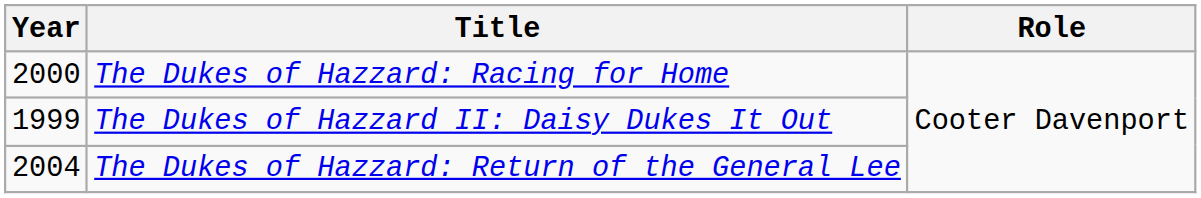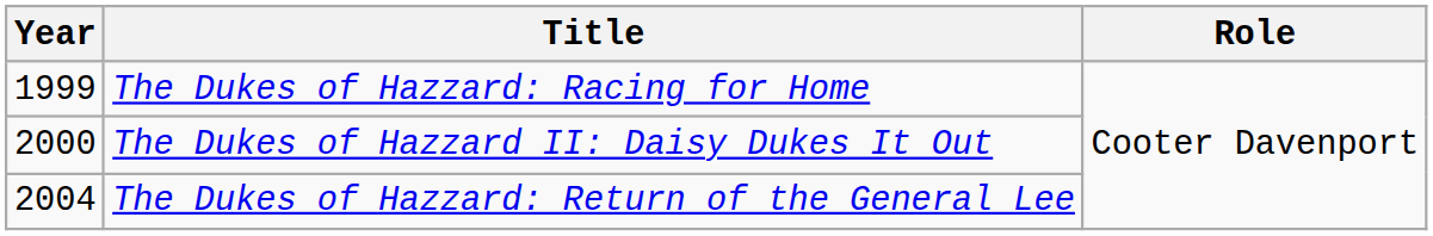The Dukes of Hazzard: Racing for Home | Year: 2000 -> 1999
The Dukes of Hazzard II: Daisy Dukes It Out | Year: 1999 -> 2000
